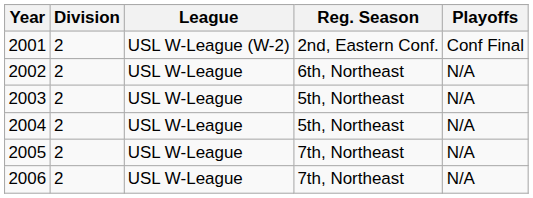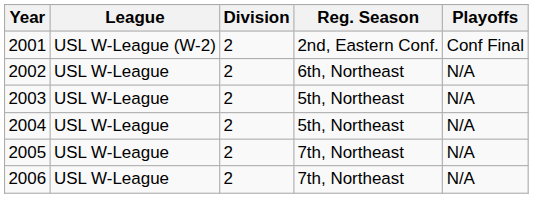columns swapped: Division <-> League
